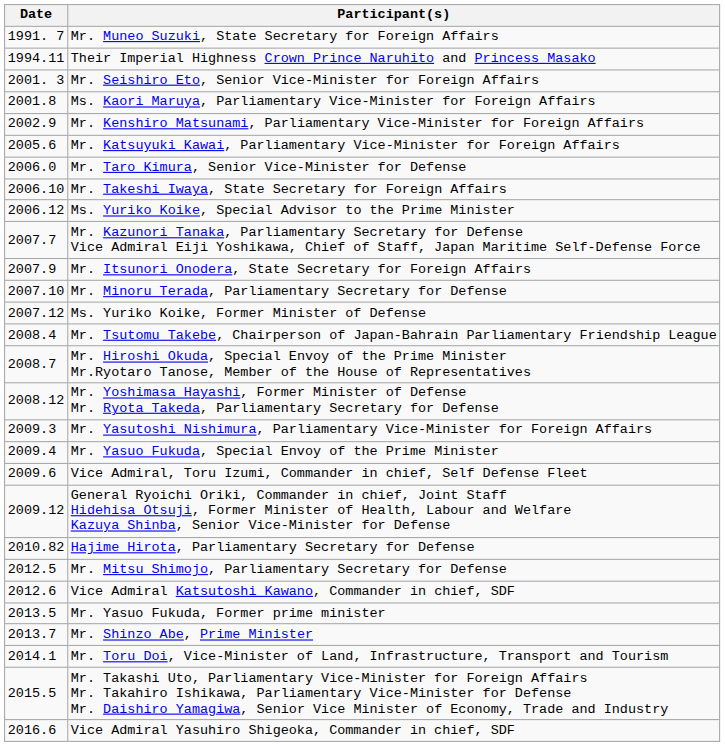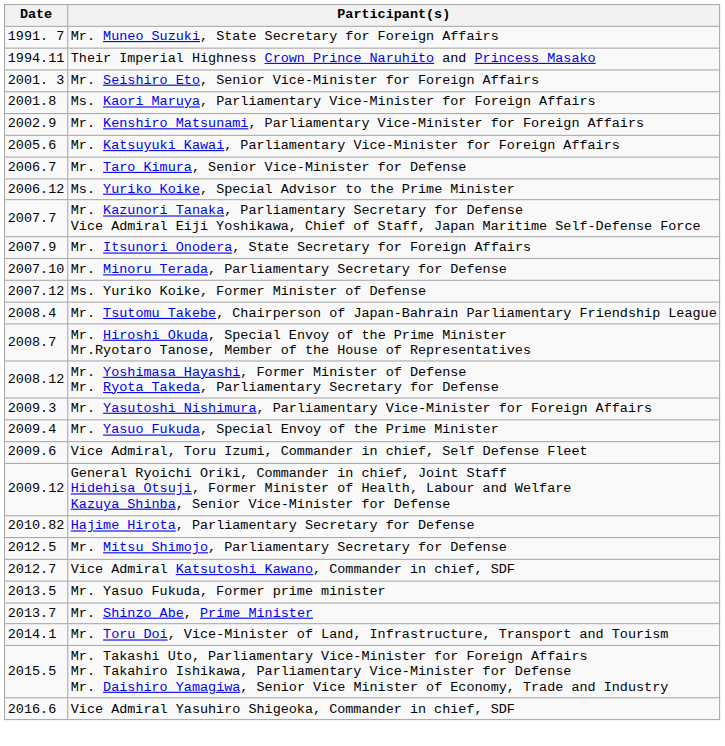Mr. Taro Kimura, Senior Vice-Minister for Defense | Date: 2006.0 -> 2006.7
- row: 2006.10 | Mr. Takeshi Iwaya, State Secretary for Foreign Affairs
Vice Admiral Katsutoshi Kawano, Commander in chief, SDF | Date: 2012.6 -> 2012.7
